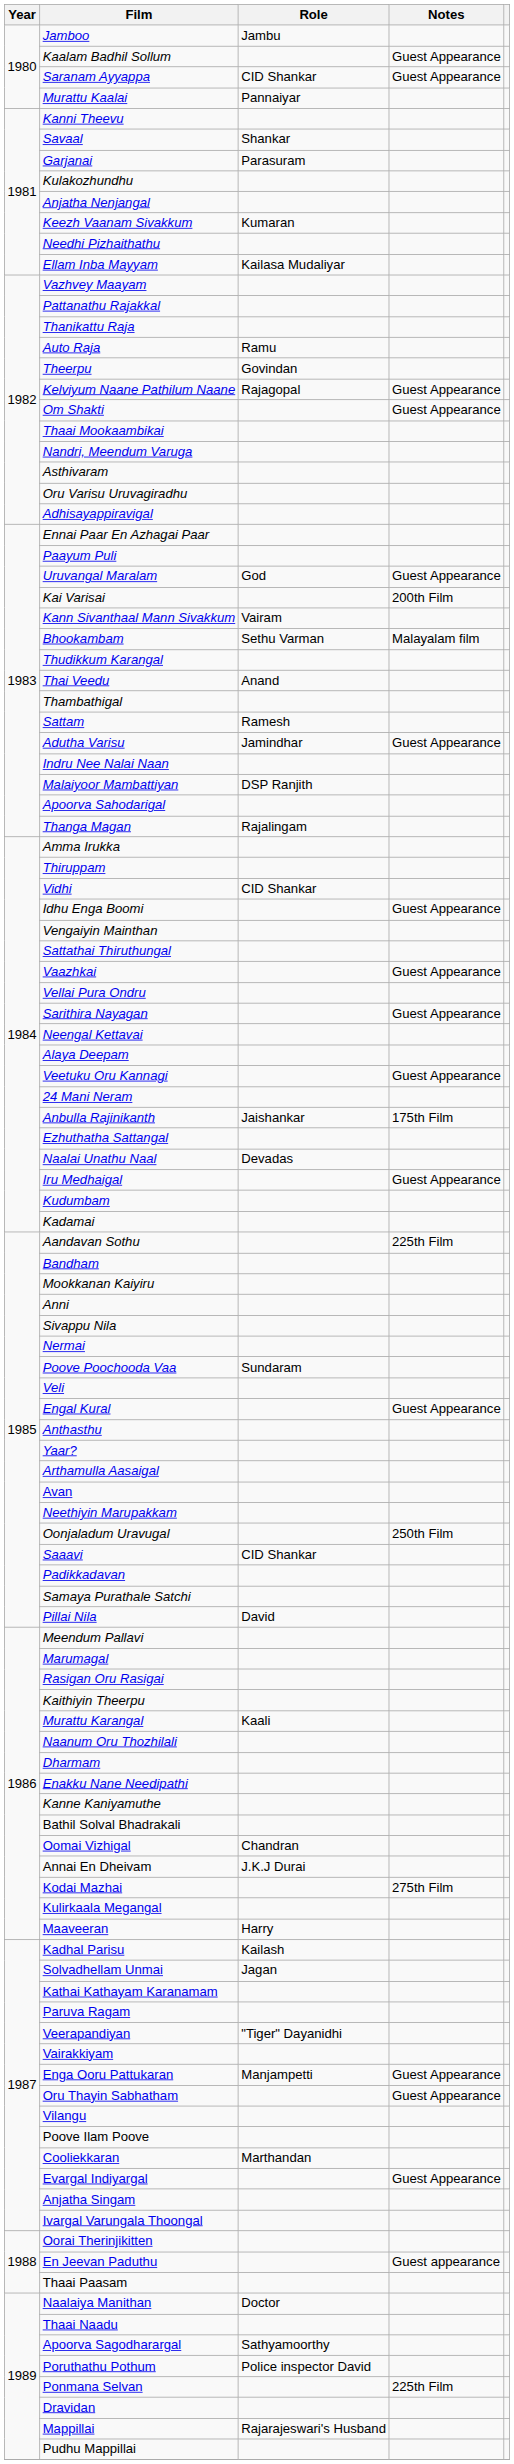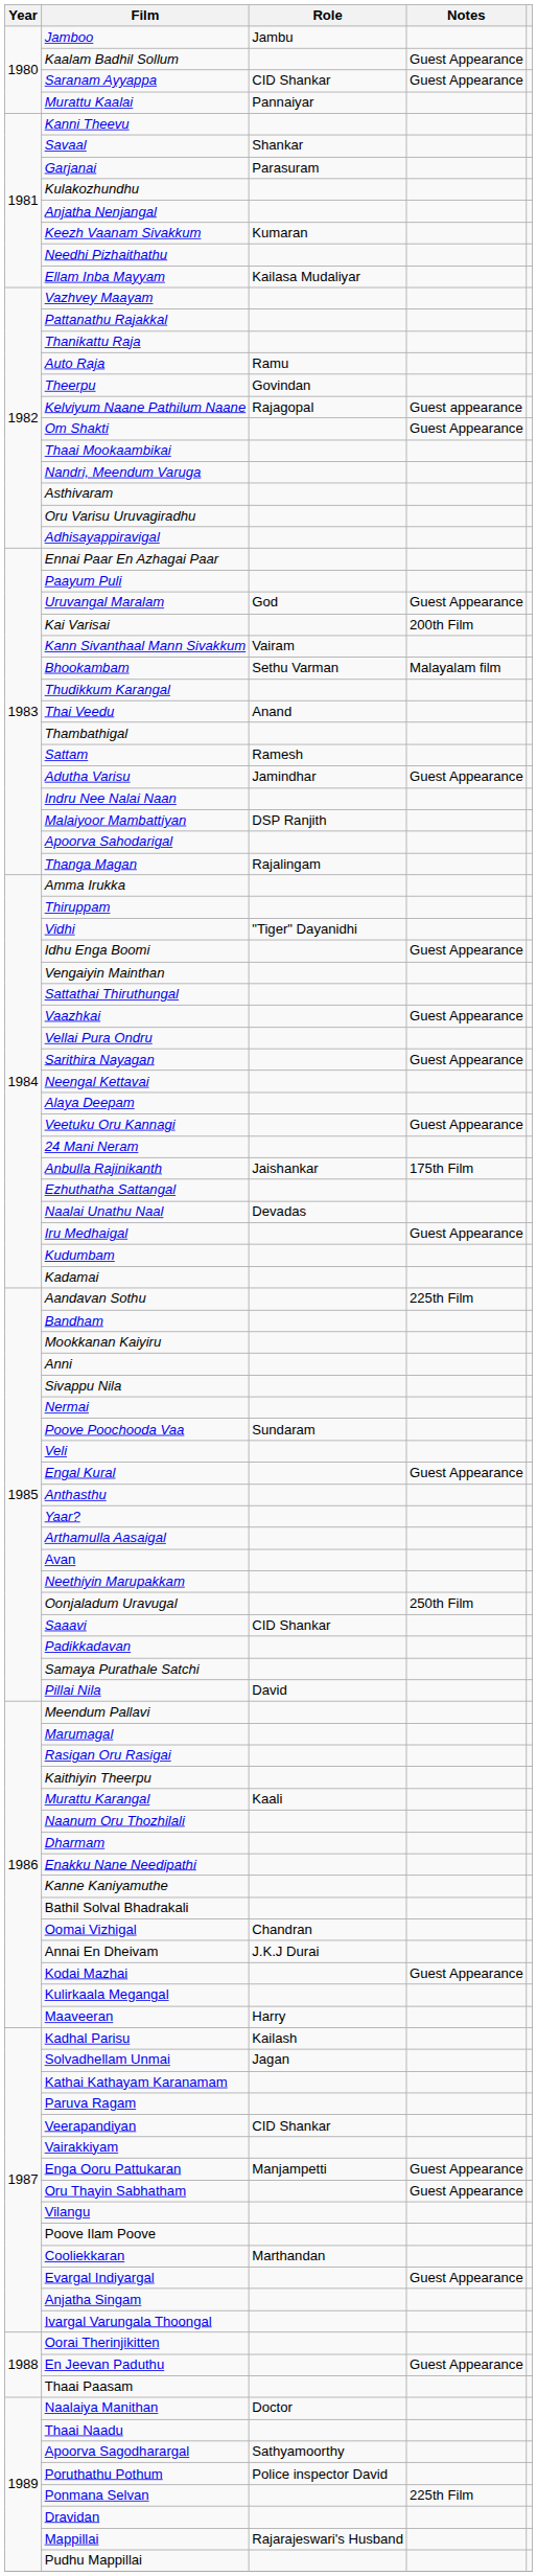Kelviyum Naane Pathilum Naane | Notes: Guest Appearance -> Guest appearance
Vidhi | Role: CID Shankar -> "Tiger" Dayanidhi
Kodai Mazhai | Notes: 275th Film -> Guest Appearance
Veerapandiyan | Role: "Tiger" Dayanidhi -> CID Shankar
En Jeevan Paduthu | Notes: Guest appearance -> Guest Appearance
